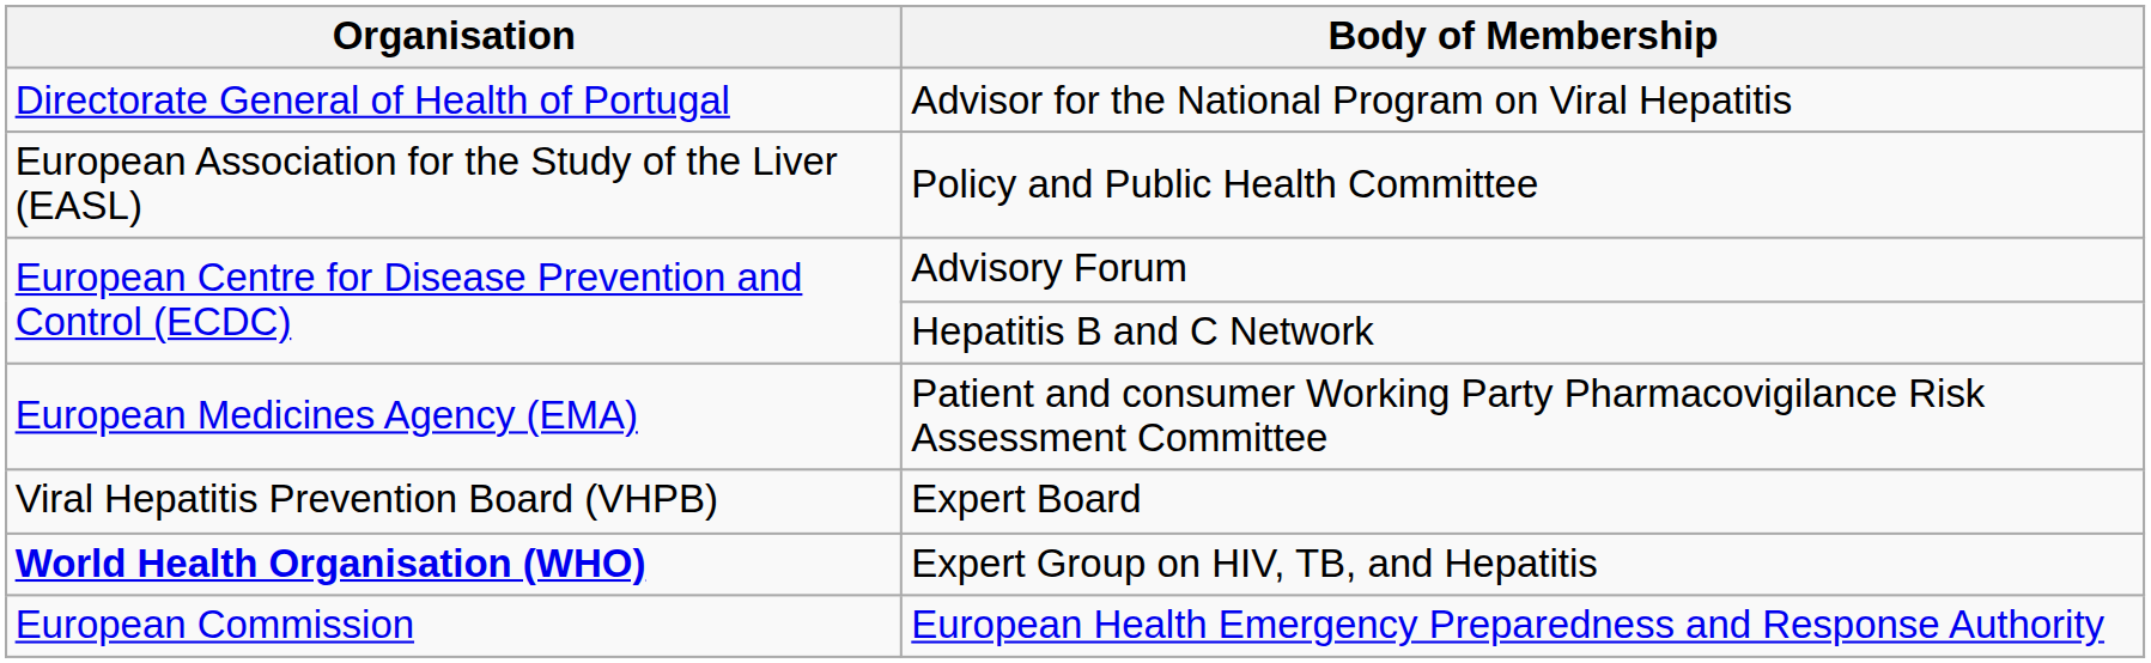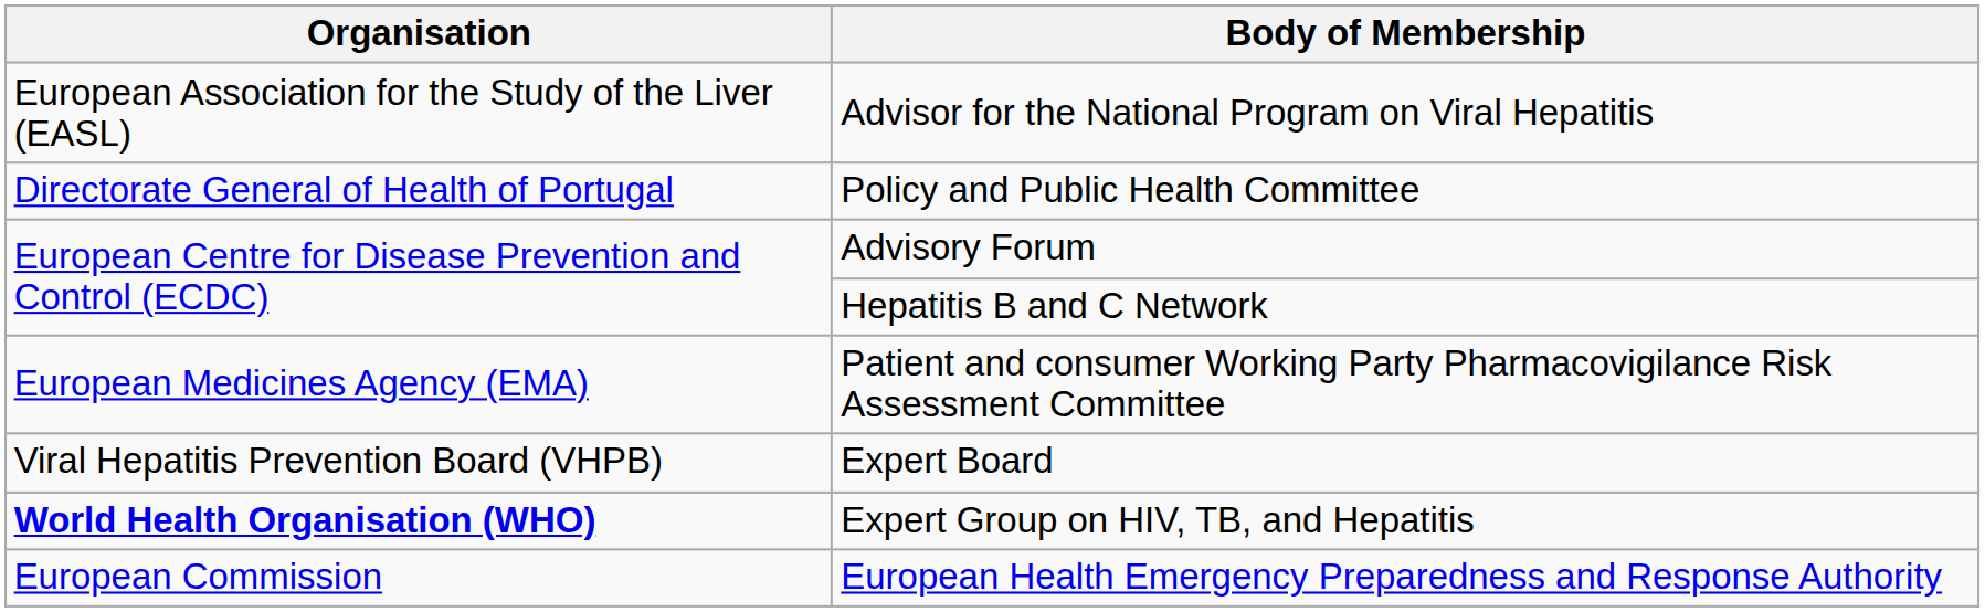Advisor for the National Program on Viral Hepatitis | Organisation: Directorate General of Health of Portugal -> European Association for the Study of the Liver (EASL)
Policy and Public Health Committee | Organisation: European Association for the Study of the Liver (EASL) -> Directorate General of Health of Portugal
